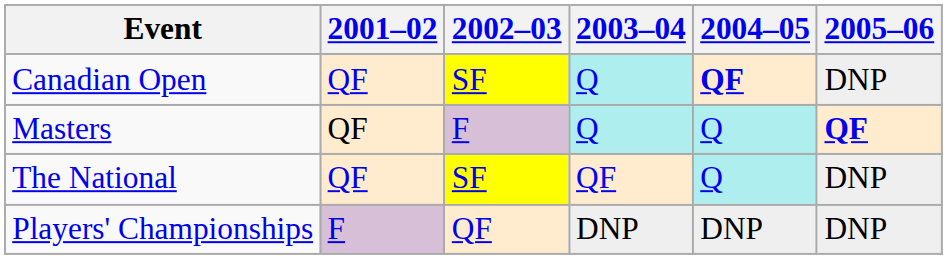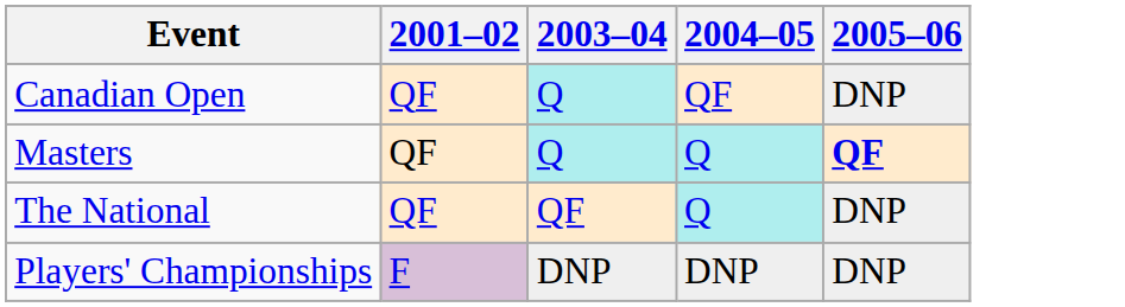- column: 2002–03 | SF | F | SF | QF
Canadian Open | 2004–05: bold -> normal
